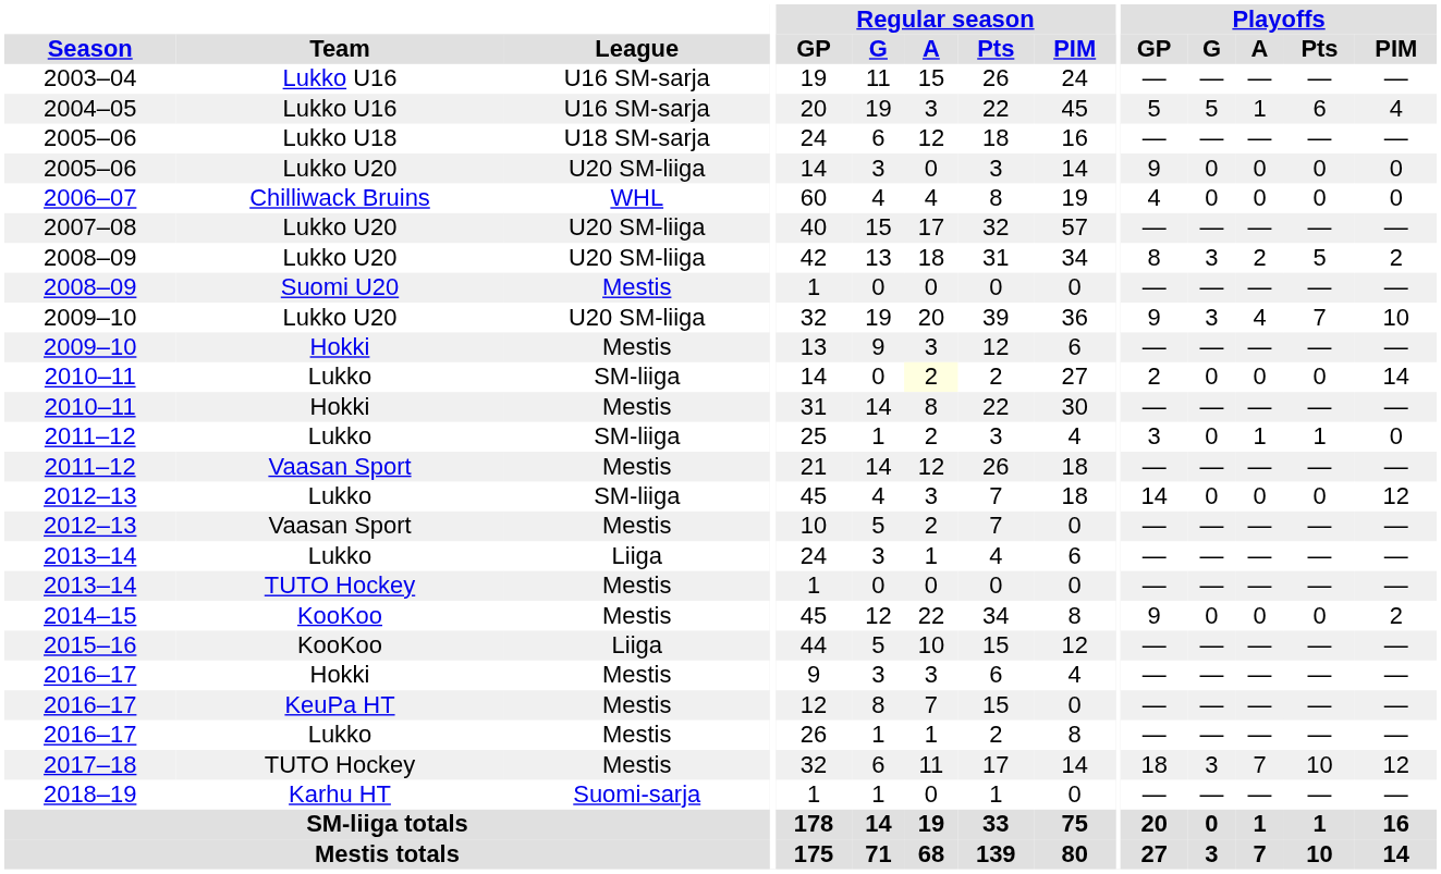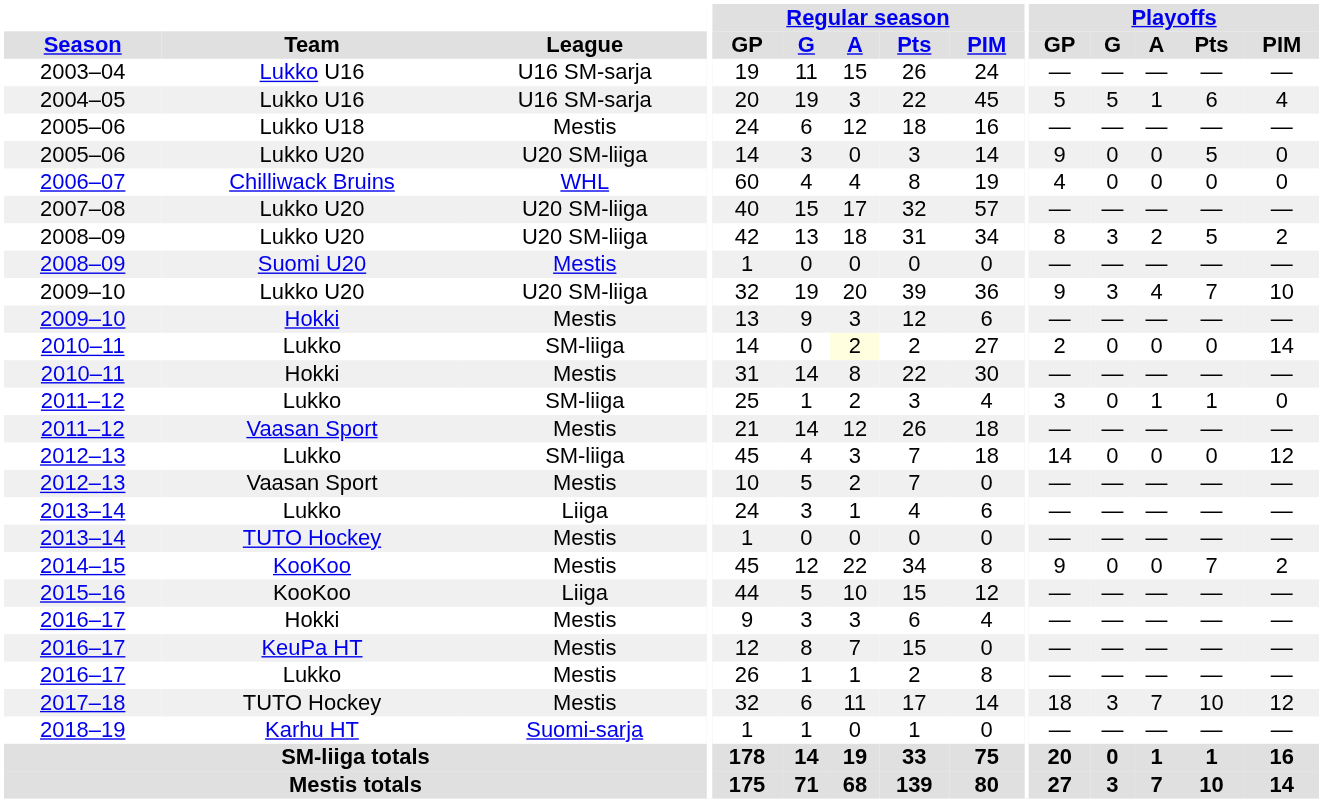2005–06 / Lukko U18 | League: U18 SM-sarja -> Mestis
2005–06 / Lukko U20 | Playoffs / Pts: 0 -> 5
2014–15 | Playoffs / Pts: 0 -> 7
